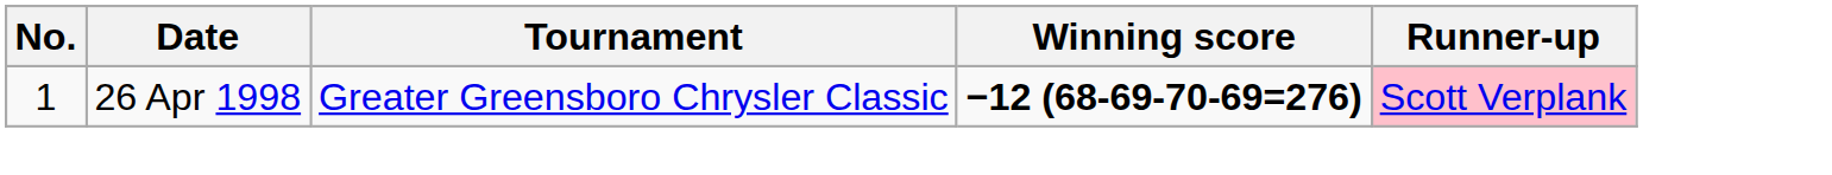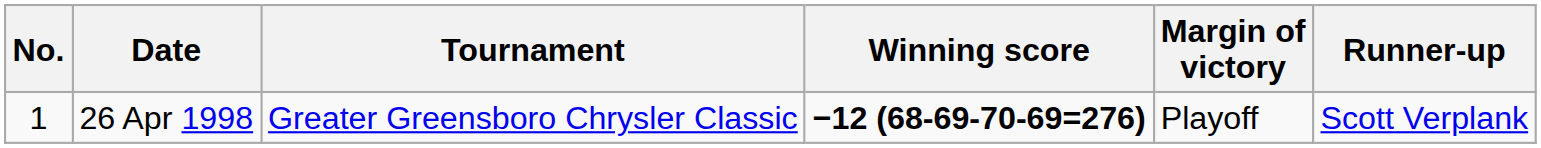+ column: Margin of victory | Playoff
26 Apr 1998 | Runner-up: pink background -> no background
